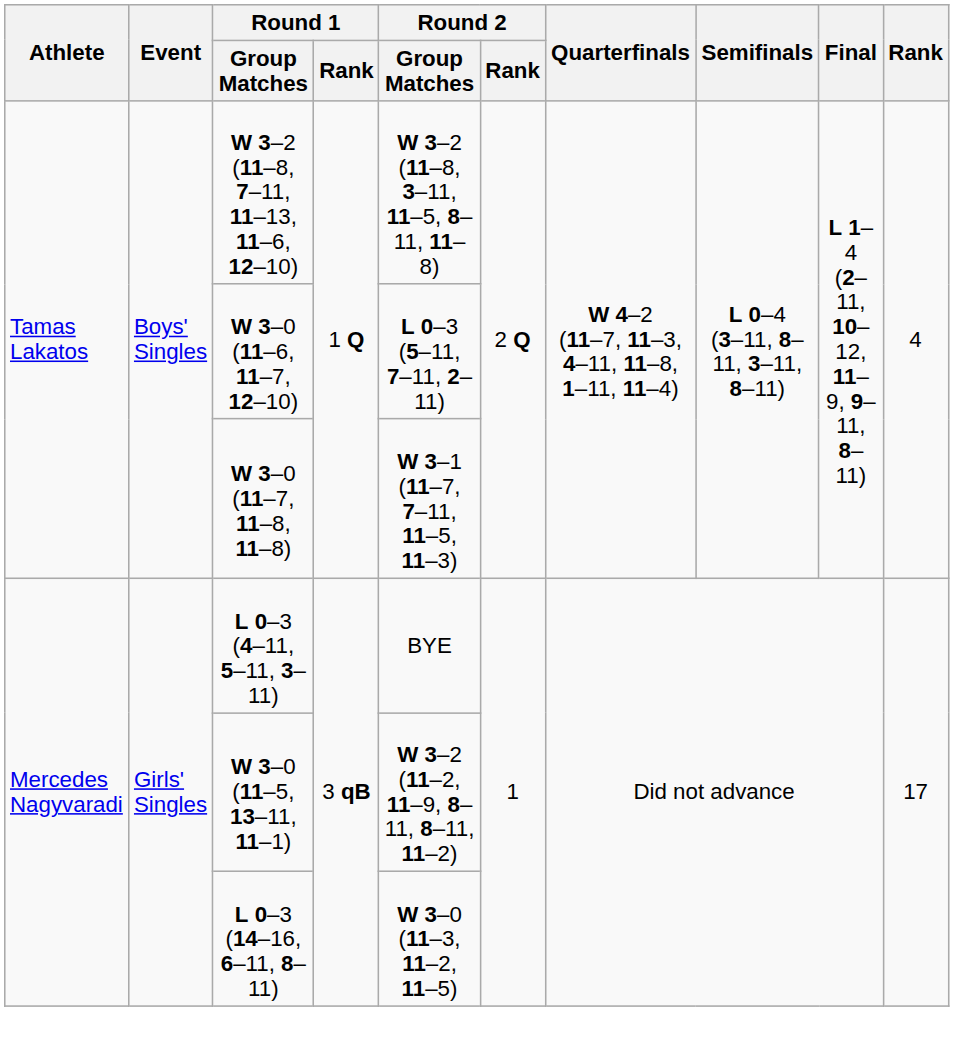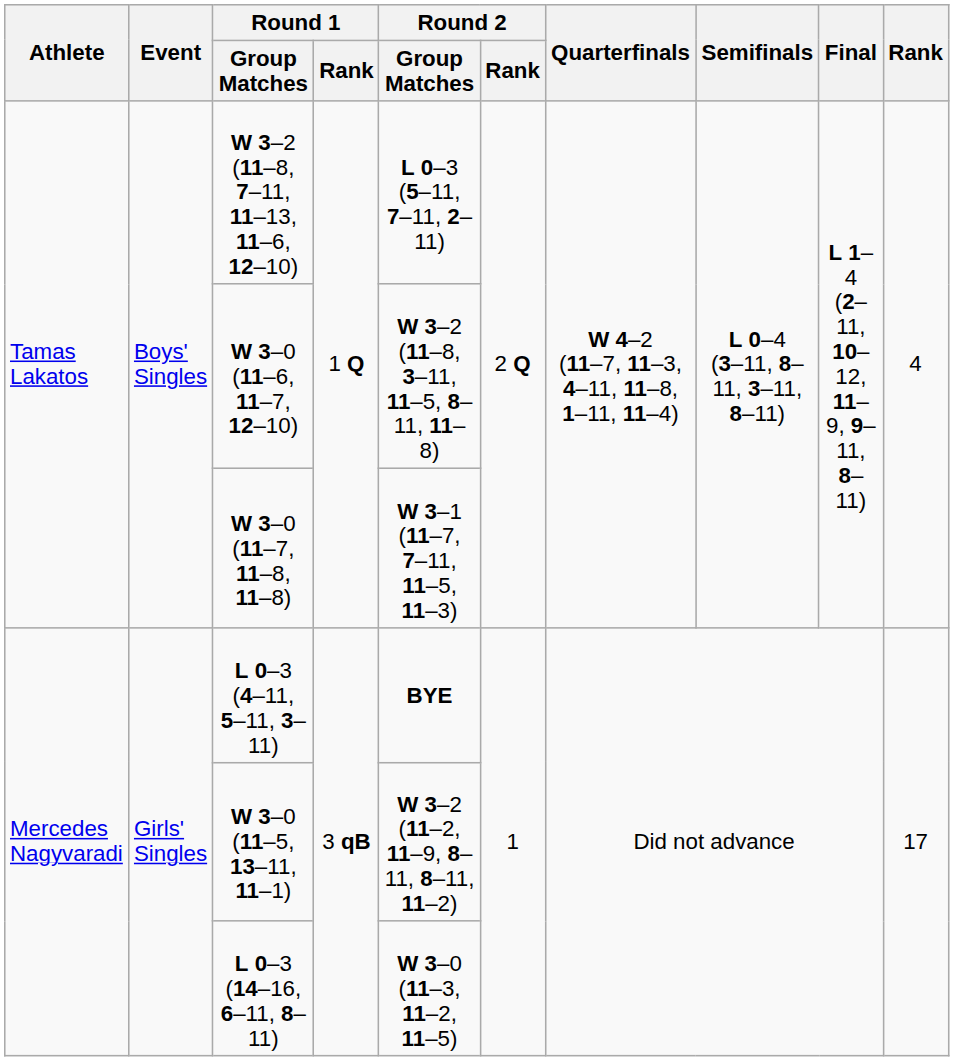W 3–2 (11–8, 7–11, 11–13, 11–6, 12–10) | Round 2 / Group Matches: W 3–2 (11–8, 3–11, 11–5, 8–11, 11–8) -> L 0–3 (5–11, 7–11, 2–11)
W 3–0 (11–6, 11–7, 12–10) | Round 2 / Group Matches: L 0–3 (5–11, 7–11, 2–11) -> W 3–2 (11–8, 3–11, 11–5, 8–11, 11–8)
L 0–3 (4–11, 5–11, 3–11) | Round 2 / Group Matches: normal -> bold
